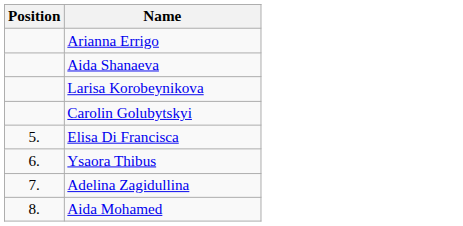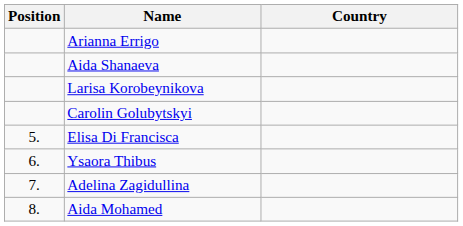+ column: Country
